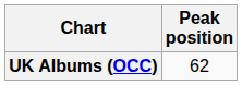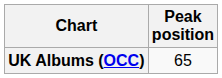UK Albums (OCC) | Peak position: 62 -> 65
